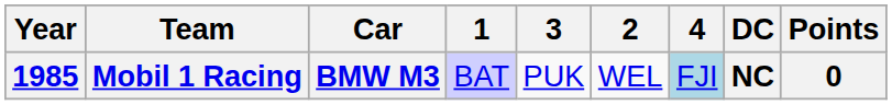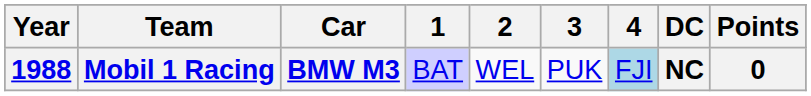columns swapped: 2 <-> 3
Mobil 1 Racing | Year: 1985 -> 1988
